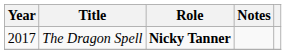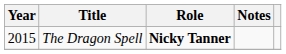The Dragon Spell | Year: 2017 -> 2015
